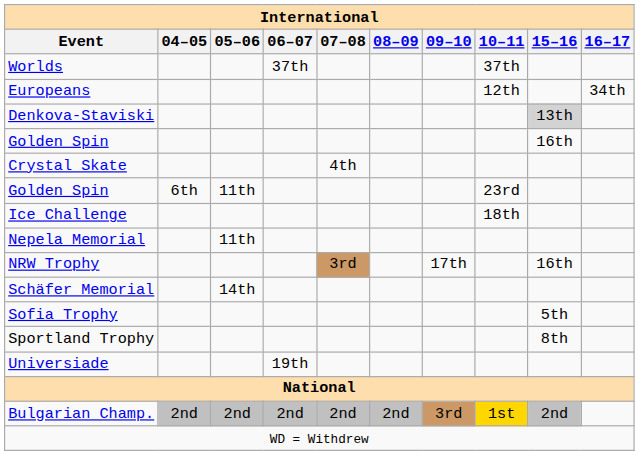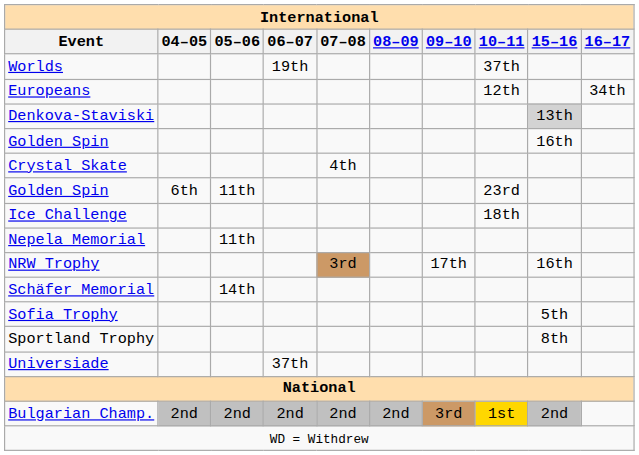Worlds | 06–07: 37th -> 19th
Universiade | 06–07: 19th -> 37th
